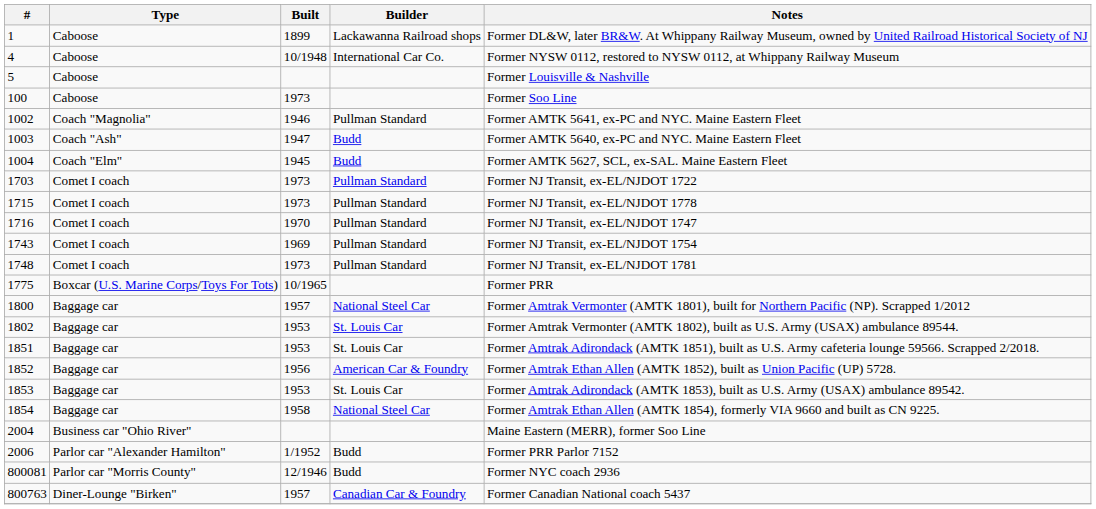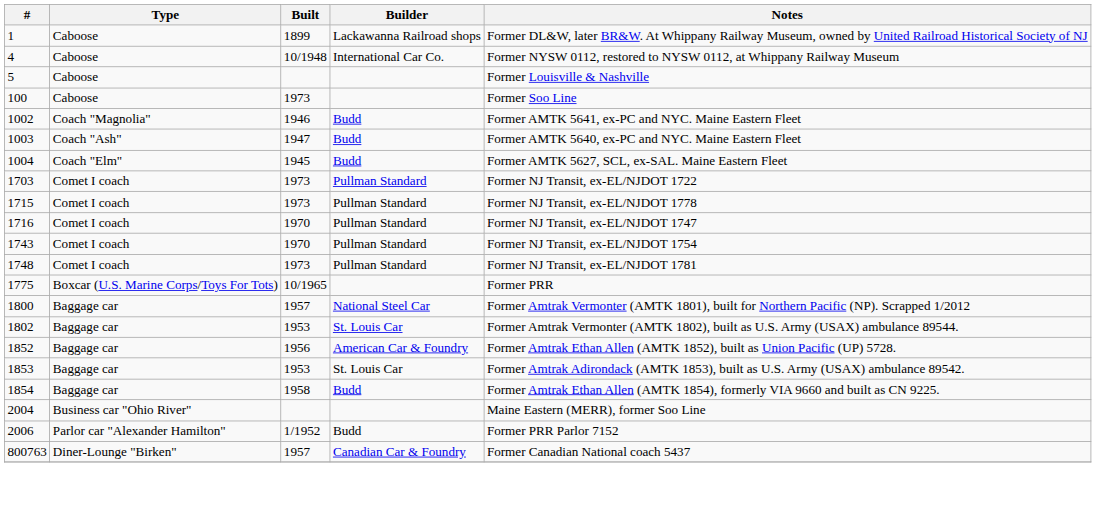1002 | Builder: Pullman Standard -> Budd
1743 | Built: 1969 -> 1970
- row: 1851 | Baggage car | 1953 | St. Louis Car | Former Amtrak Adirondack (AMTK 1851), built as U.S. Army cafeteria lounge 59566. Scrapped 2/2018.
1854 | Builder: National Steel Car -> Budd
- row: 800081 | Parlor car "Morris County" | 12/1946 | Budd | Former NYC coach 2936
